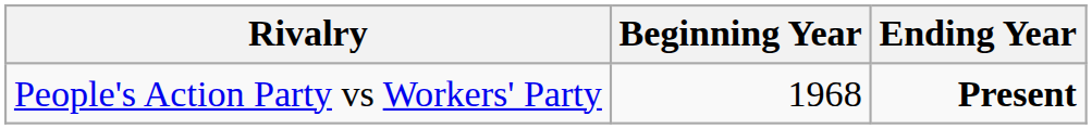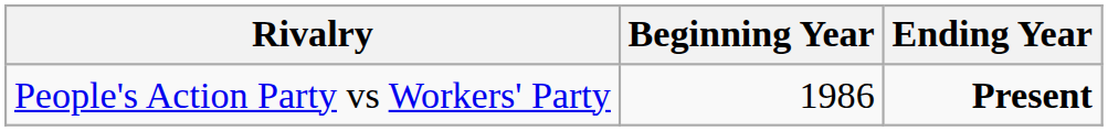People's Action Party vs Workers' Party | Beginning Year: 1968 -> 1986
